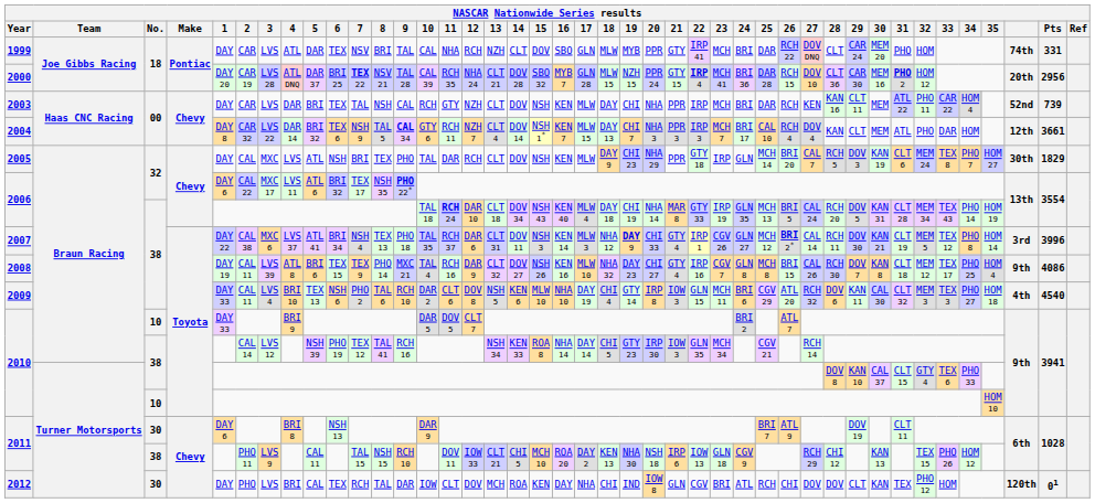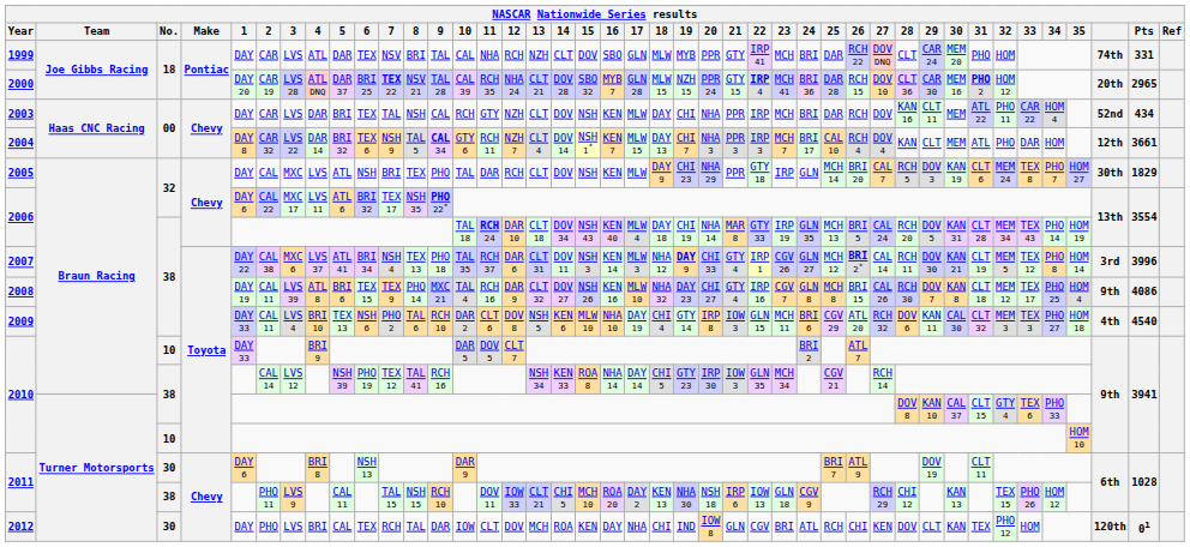2000 | Pts: 2956 -> 2965
2003 | 27: KEN -> DOV
2003 | Pts: 739 -> 434
2012 | 27: DOV -> KEN
